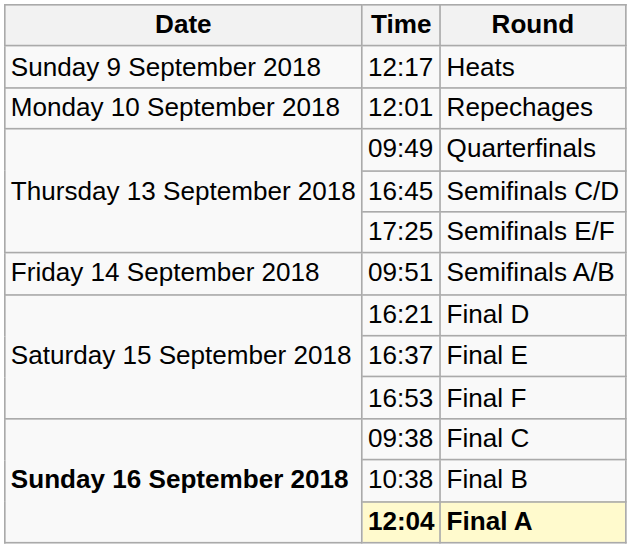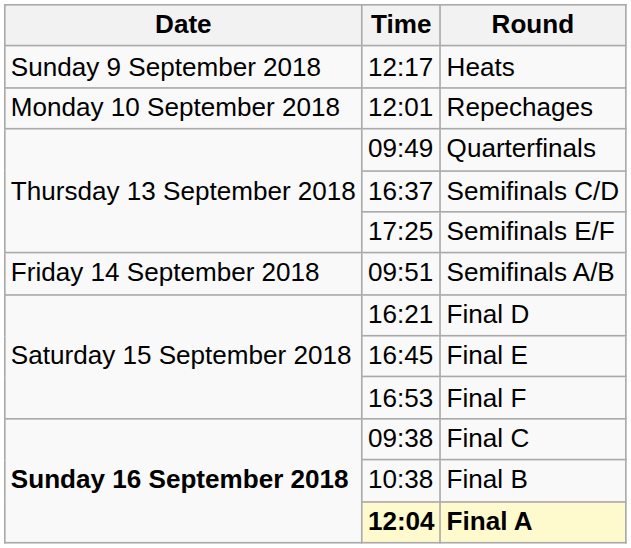Semifinals C/D | Time: 16:45 -> 16:37
Final E | Time: 16:37 -> 16:45
